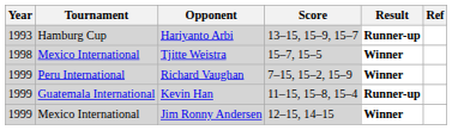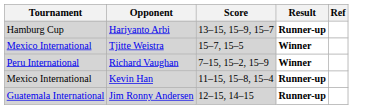- column: Year | 1993 | 1998 | 1999 | 1999 | 1999
Kevin Han | Tournament: Guatemala International -> Mexico International
Jim Ronny Andersen | Tournament: Mexico International -> Guatemala International
Jim Ronny Andersen | Result: Winner -> Runner-up
